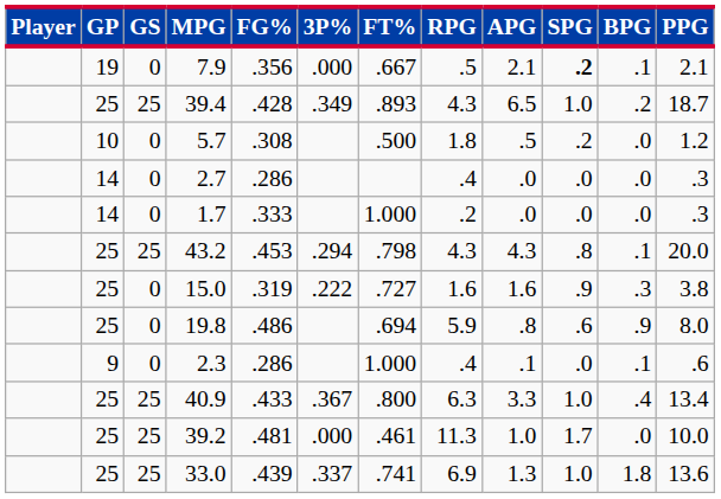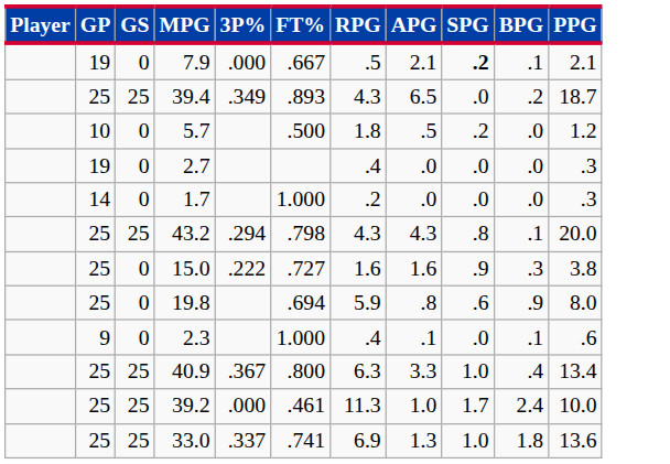- column: FG% | .356 | .428 | .308 | .286 | .333 | .453 | .319 | .486 | .286 | .433 | .481 | .439
39.4 | SPG: 1.0 -> .0
2.7 | GP: 14 -> 19
39.2 | BPG: .0 -> 2.4
